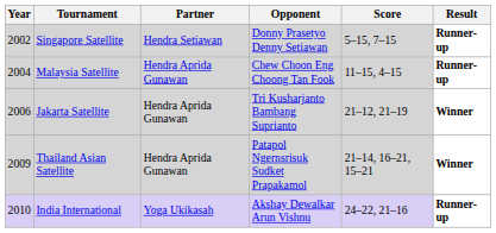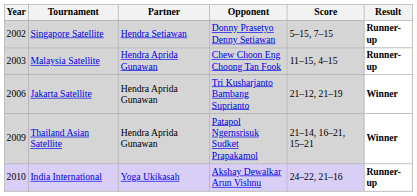Malaysia Satellite | Year: 2004 -> 2003
